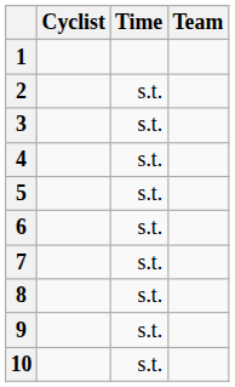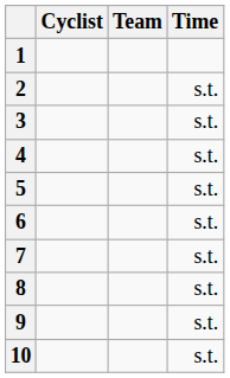columns swapped: Team <-> Time
